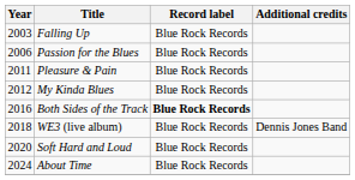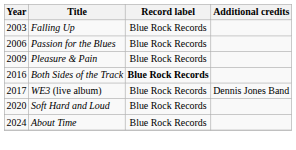Pleasure & Pain | Year: 2011 -> 2009
- row: 2012 | My Kinda Blues | Blue Rock Records
WE3 (live album) | Year: 2018 -> 2017
